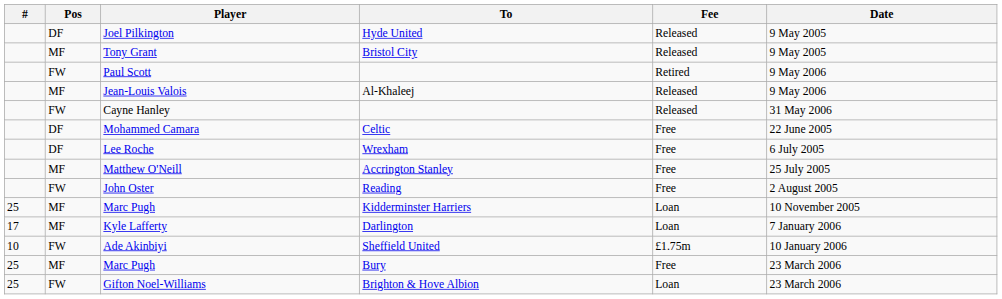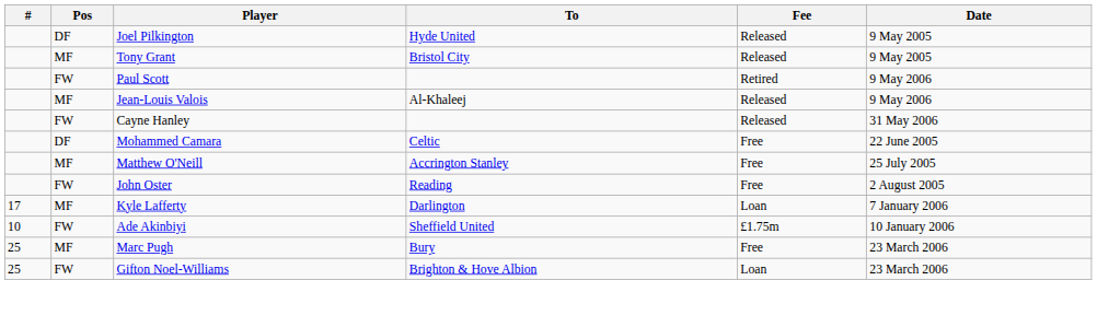- row: DF | Lee Roche | Wrexham | Free | 6 July 2005
- row: 25 | MF | Marc Pugh | Kidderminster Harriers | Loan | 10 November 2005
